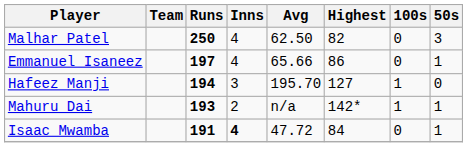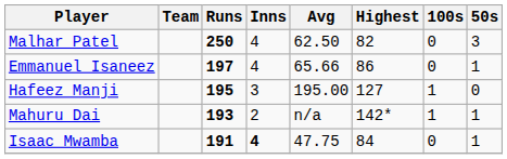Hafeez Manji | Runs: 194 -> 195
Hafeez Manji | Avg: 195.70 -> 195.00
Isaac Mwamba | Avg: 47.72 -> 47.75
